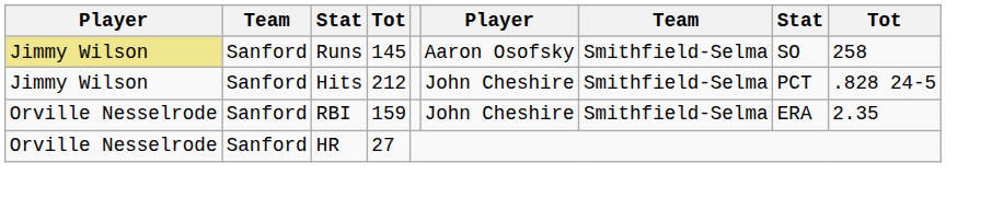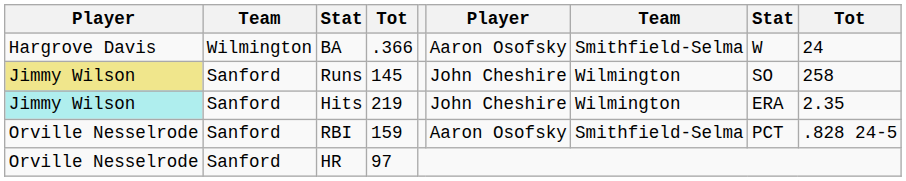+ row: Hargrove Davis | Wilmington | BA | .366 | Aaron Osofsky | Smithfield-Selma | W | 24
Runs | column 6: Aaron Osofsky -> John Cheshire
Runs | column 7: Smithfield-Selma -> Wilmington
Hits | column 1: no background -> paleturquoise background
Hits | column 4: 212 -> 219
Hits | column 7: Smithfield-Selma -> Wilmington
Hits | column 8: PCT -> ERA
Hits | column 9: .828 24-5 -> 2.35
RBI | column 6: John Cheshire -> Aaron Osofsky
RBI | column 8: ERA -> PCT
RBI | column 9: 2.35 -> .828 24-5
HR | column 4: 27 -> 97
